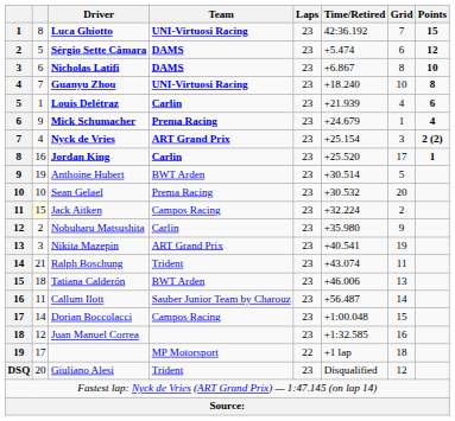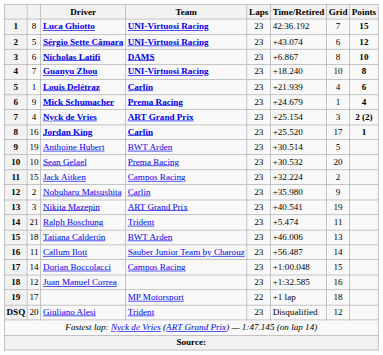Sérgio Sette Câmara | Team: DAMS -> UNI-Virtuosi Racing
Sérgio Sette Câmara | Time/Retired: +5.474 -> +43.074
Jack Aitken | column 2: lightyellow background -> no background
Ralph Boschung | Time/Retired: +43.074 -> +5.474
